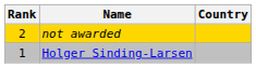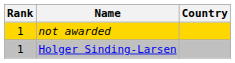not awarded | Rank: 2 -> 1
